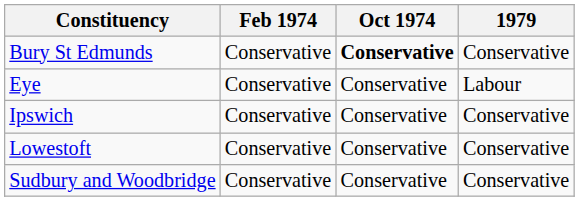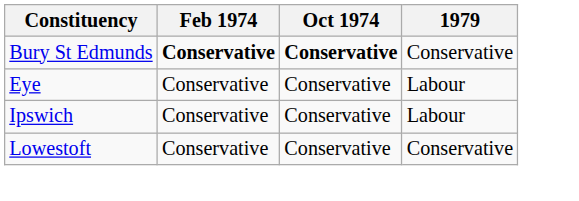Bury St Edmunds | Feb 1974: normal -> bold
Ipswich | 1979: Conservative -> Labour
- row: Sudbury and Woodbridge | Conservative | Conservative | Conservative
